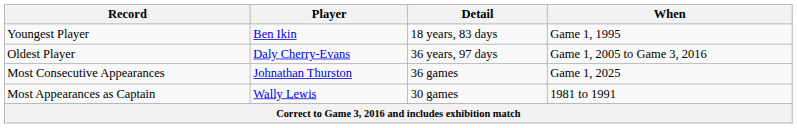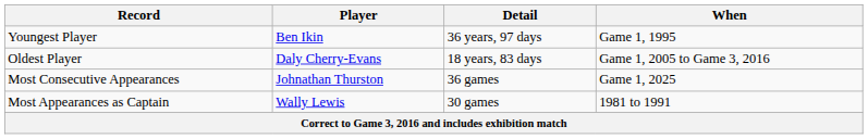Youngest Player | Detail: 18 years, 83 days -> 36 years, 97 days
Oldest Player | Detail: 36 years, 97 days -> 18 years, 83 days
